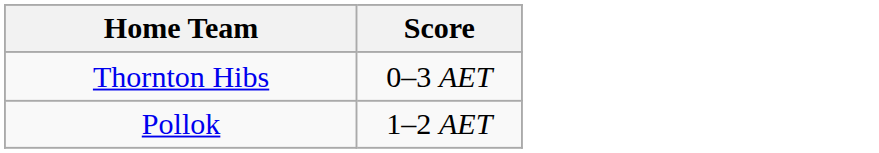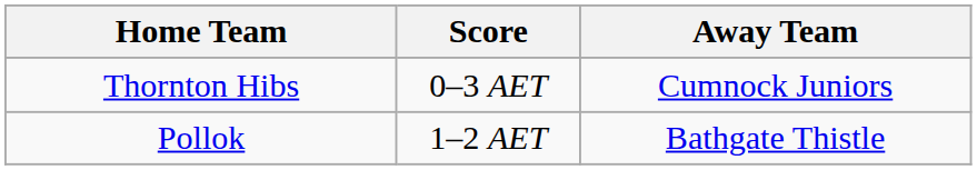+ column: Away Team | Cumnock Juniors | Bathgate Thistle
